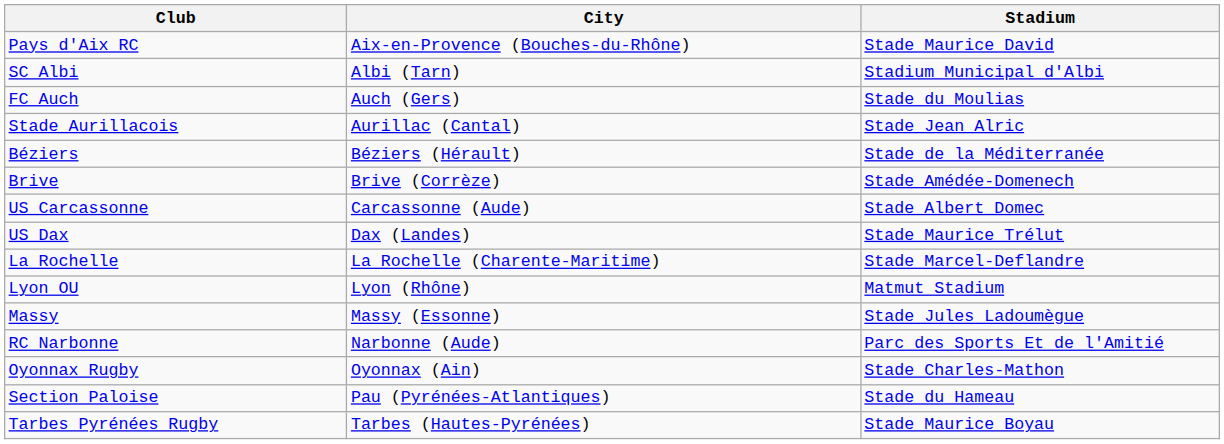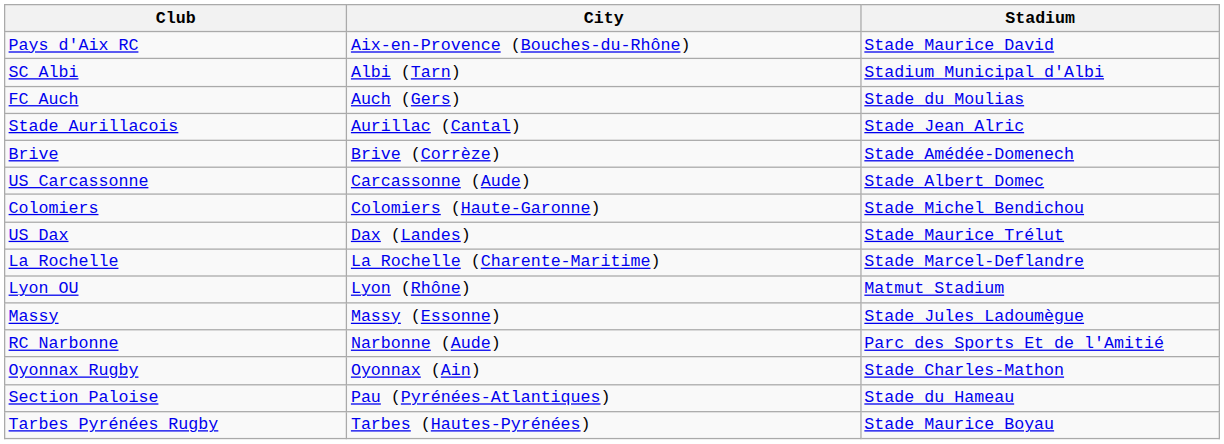- row: Béziers | Béziers (Hérault) | Stade de la Méditerranée
+ row: Colomiers | Colomiers (Haute-Garonne) | Stade Michel Bendichou
